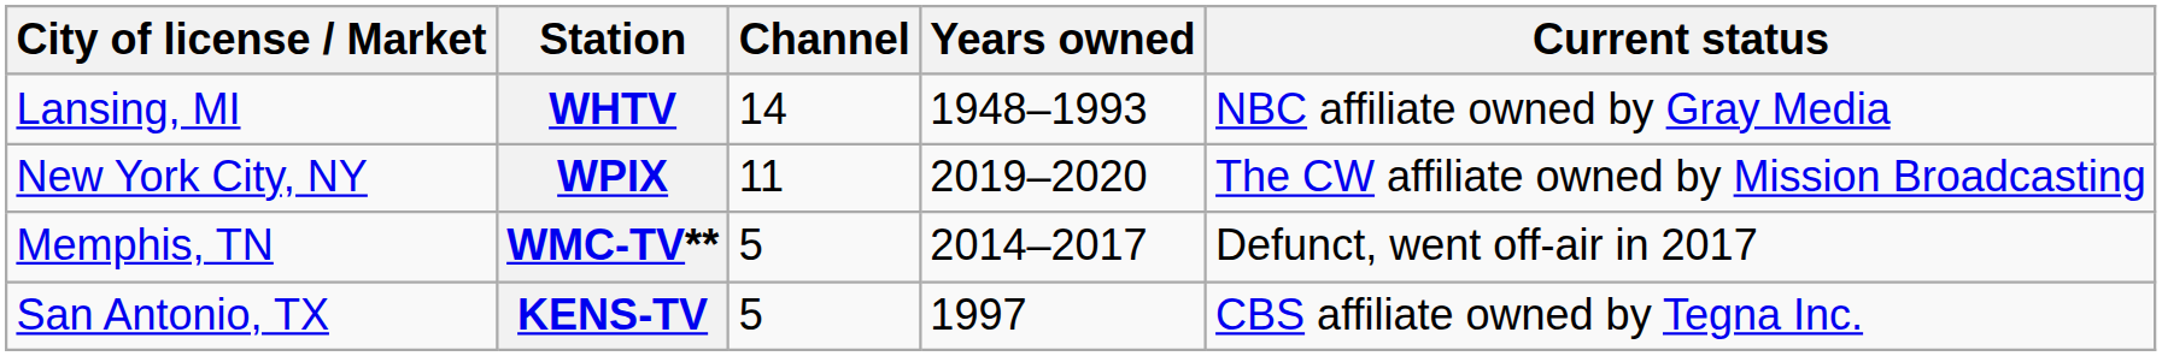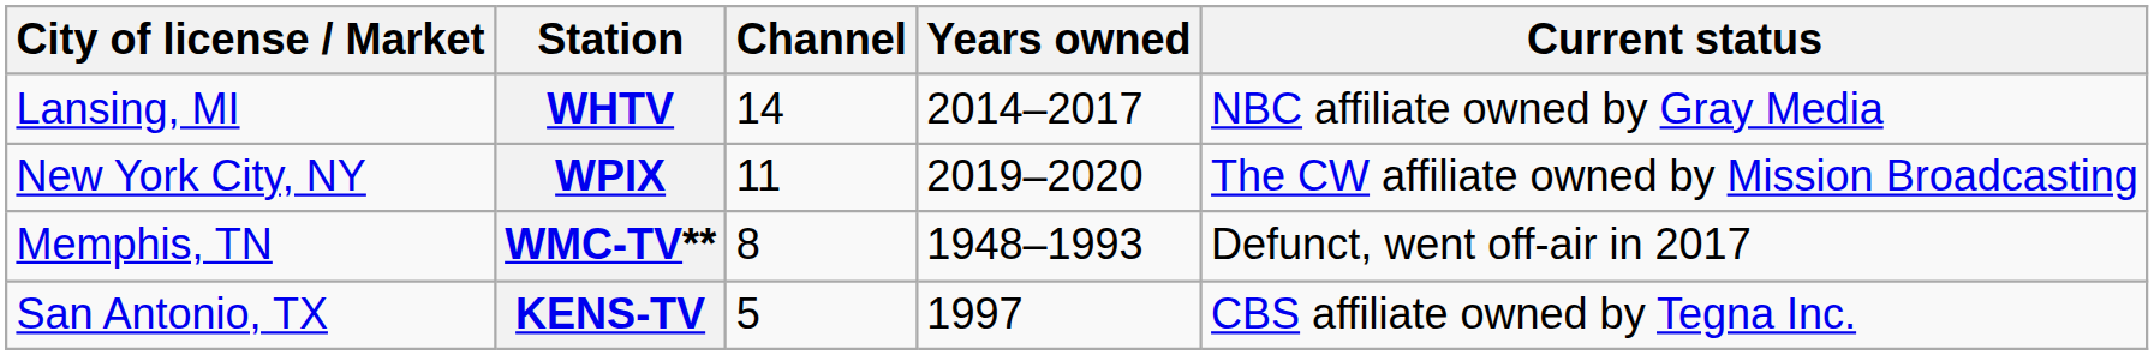WHTV | Years owned: 1948–1993 -> 2014–2017
WMC-TV** | Channel: 5 -> 8
WMC-TV** | Years owned: 2014–2017 -> 1948–1993
